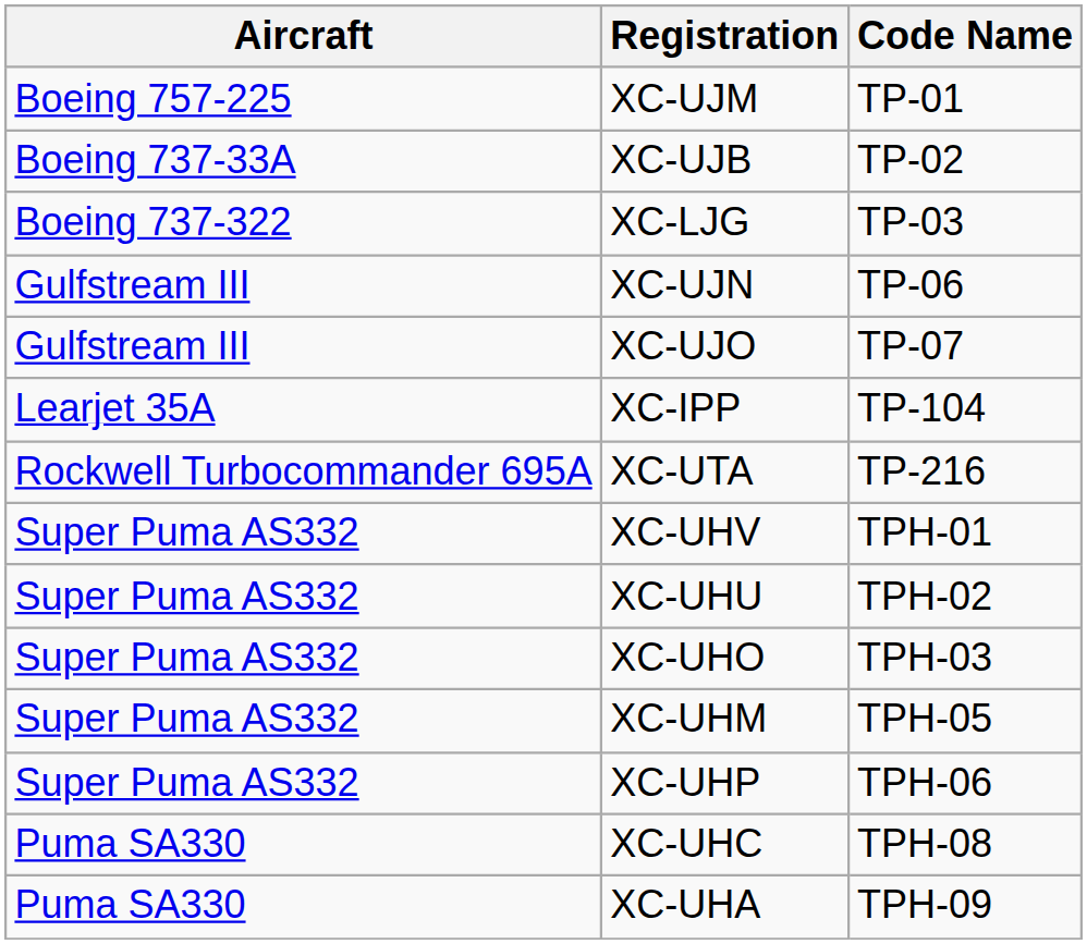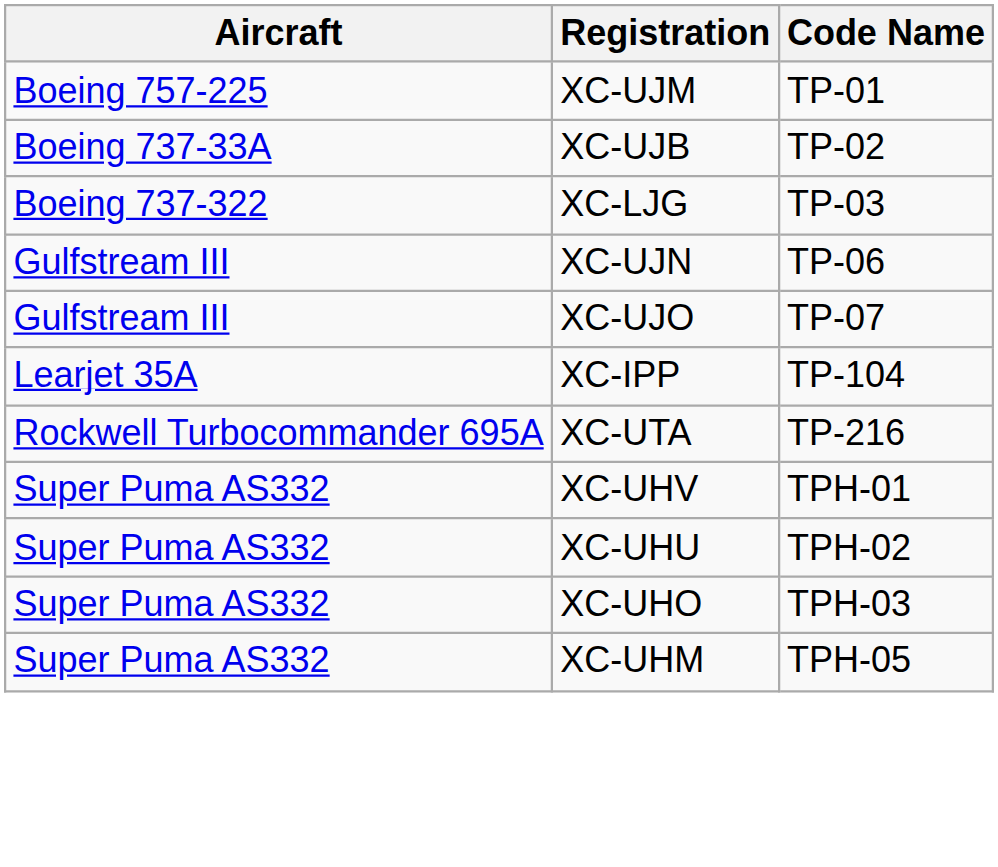- row: Super Puma AS332 | XC-UHP | TPH-06
- row: Puma SA330 | XC-UHC | TPH-08
- row: Puma SA330 | XC-UHA | TPH-09
